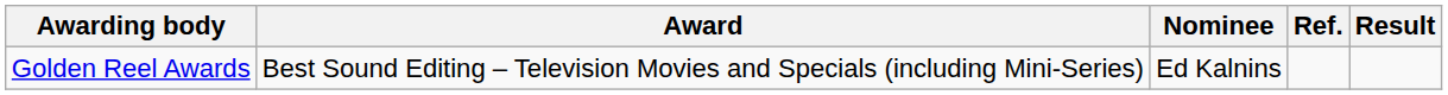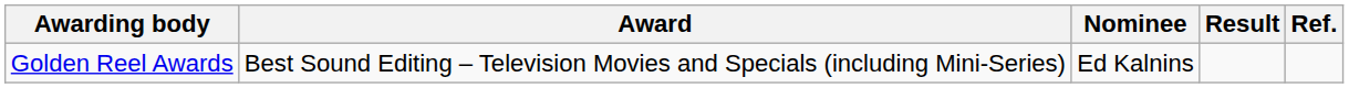columns swapped: Result <-> Ref.
